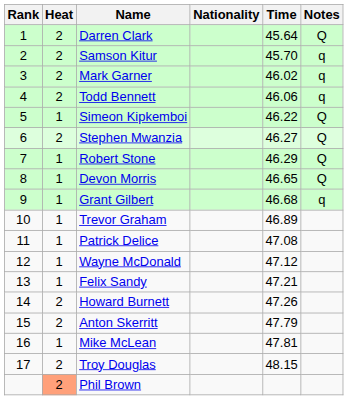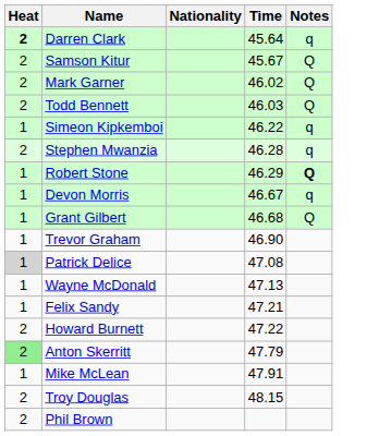- column: Rank | 1 | 2 | 3 | 4 | 5 | 6 | 7 | 8 | 9 | 10 | 11 | 12 | 13 | 14 | 15 | 16 | 17
Darren Clark | Heat: normal -> bold
Darren Clark | Notes: Q -> q
Samson Kitur | Time: 45.70 -> 45.67
Samson Kitur | Notes: q -> Q
Mark Garner | Notes: q -> Q
Todd Bennett | Time: 46.06 -> 46.03
Todd Bennett | Notes: q -> Q
Simeon Kipkemboi | Notes: Q -> q
Stephen Mwanzia | Time: 46.27 -> 46.28
Stephen Mwanzia | Notes: Q -> q
Robert Stone | Notes: normal -> bold
Devon Morris | Time: 46.65 -> 46.67
Devon Morris | Notes: Q -> q
Grant Gilbert | Notes: q -> Q
Trevor Graham | Time: 46.89 -> 46.90
Patrick Delice | Heat: no background -> lightgrey background
Wayne McDonald | Time: 47.12 -> 47.13
Howard Burnett | Time: 47.26 -> 47.22
Anton Skerritt | Heat: no background -> lightgreen background
Mike McLean | Time: 47.81 -> 47.91
Phil Brown | Heat: lightsalmon background -> no background
